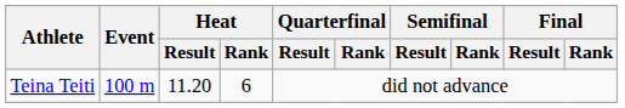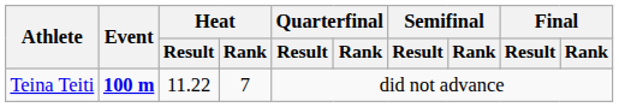Teina Teiti | Event: normal -> bold
Teina Teiti | Heat / Result: 11.20 -> 11.22
Teina Teiti | Heat / Rank: 6 -> 7
